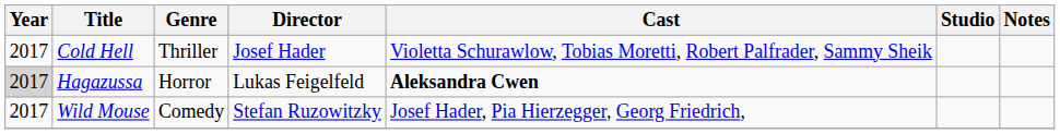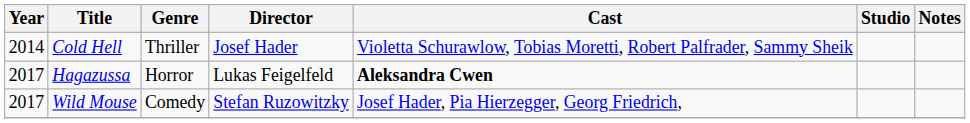Cold Hell | Year: 2017 -> 2014
Hagazussa | Year: lightgrey background -> no background
